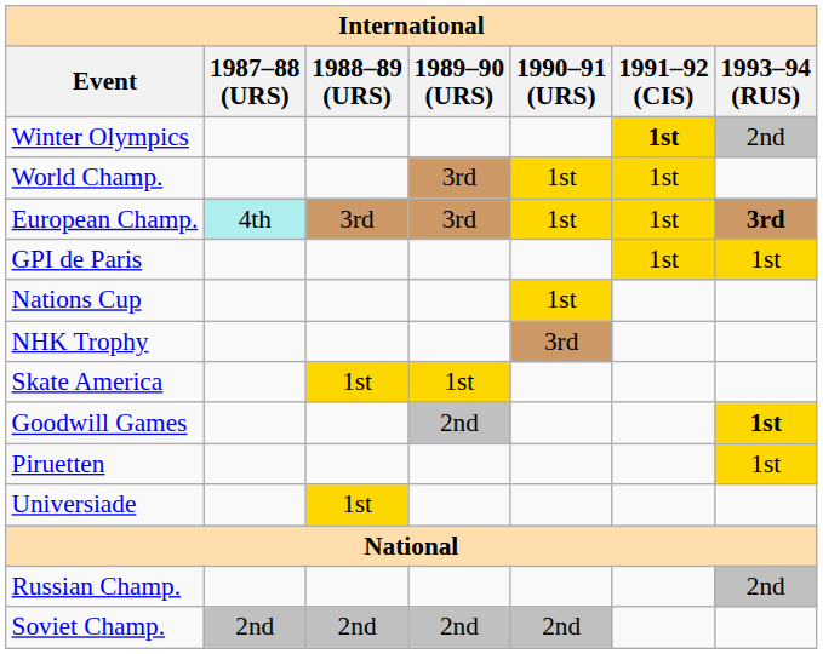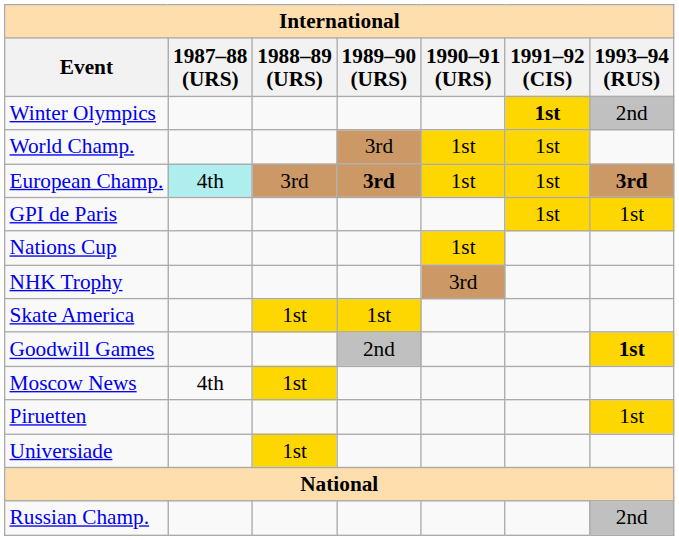European Champ. | 1989–90 (URS): normal -> bold
+ row: Moscow News | 4th | 1st
- row: Soviet Champ. | 2nd | 2nd | 2nd | 2nd
